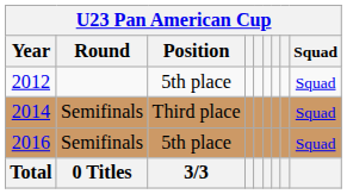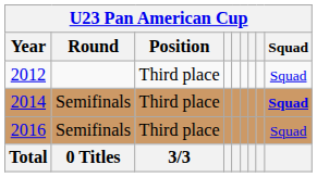2012 | Position: 5th place -> Third place
2014 | Squad: normal -> bold
2016 | Position: 5th place -> Third place
